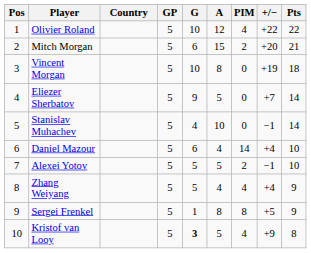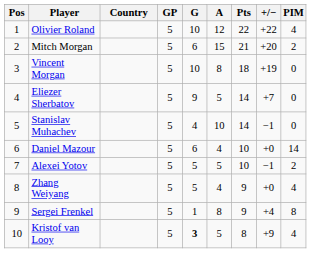columns swapped: Pts <-> PIM
Daniel Mazour | +/−: +4 -> +0
Zhang Weiyang | +/−: +4 -> +0
Sergei Frenkel | +/−: +5 -> +4
